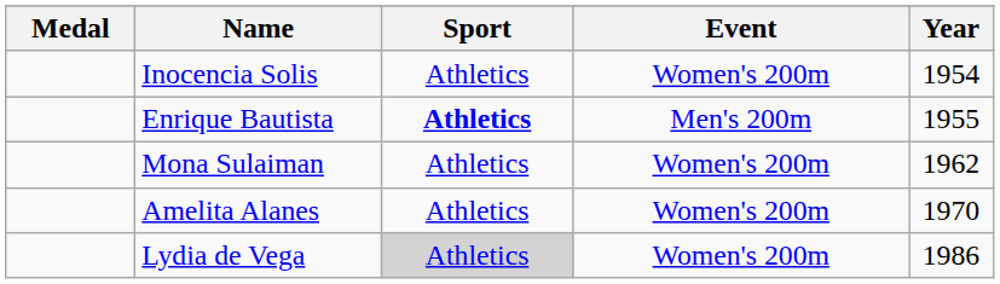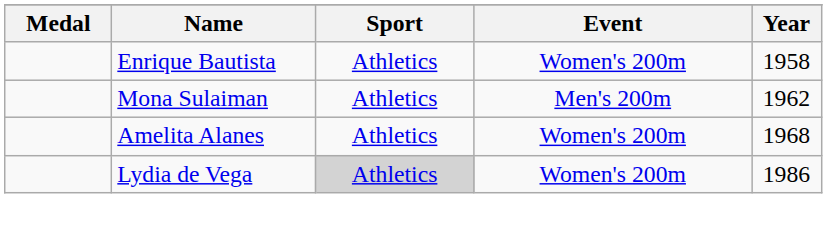- row: Inocencia Solis | Athletics | Women's 200m | 1954
Enrique Bautista | Sport: bold -> normal
Enrique Bautista | Event: Men's 200m -> Women's 200m
Enrique Bautista | Year: 1955 -> 1958
Mona Sulaiman | Event: Women's 200m -> Men's 200m
Amelita Alanes | Year: 1970 -> 1968
